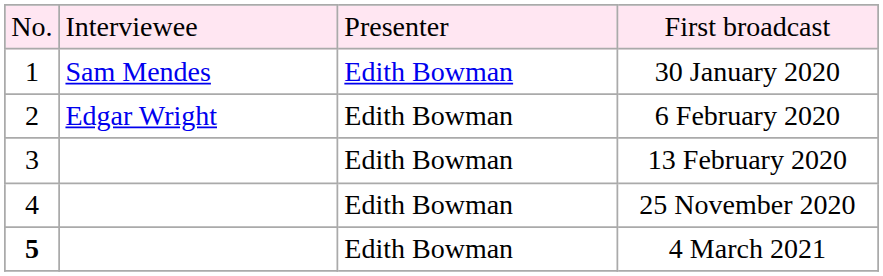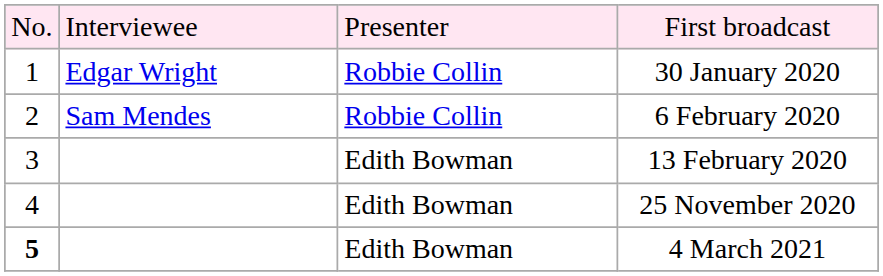30 January 2020 | column 2: Sam Mendes -> Edgar Wright
30 January 2020 | column 3: Edith Bowman -> Robbie Collin
6 February 2020 | column 2: Edgar Wright -> Sam Mendes
6 February 2020 | column 3: Edith Bowman -> Robbie Collin
